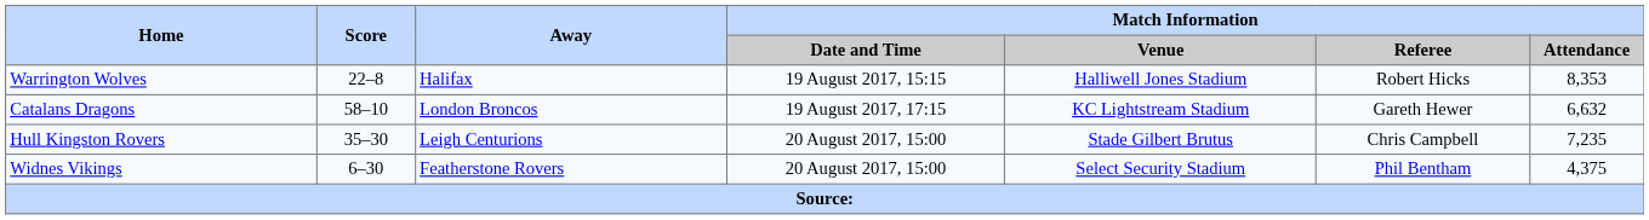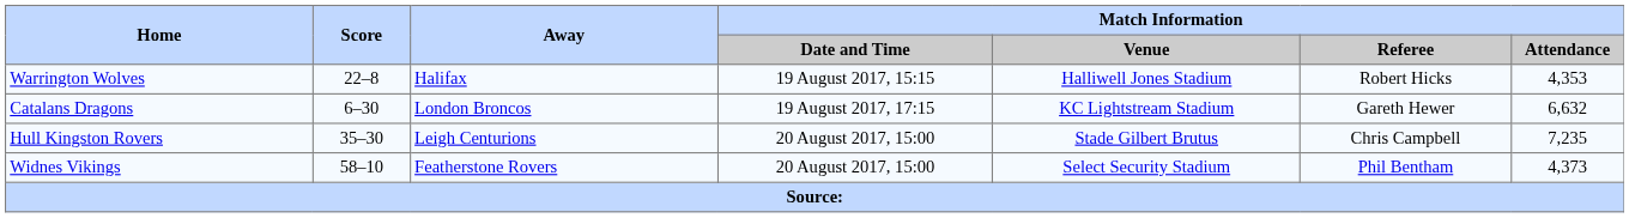Warrington Wolves | Match Information / Attendance: 8,353 -> 4,353
Catalans Dragons | Score: 58–10 -> 6–30
Widnes Vikings | Score: 6–30 -> 58–10
Widnes Vikings | Match Information / Attendance: 4,375 -> 4,373
